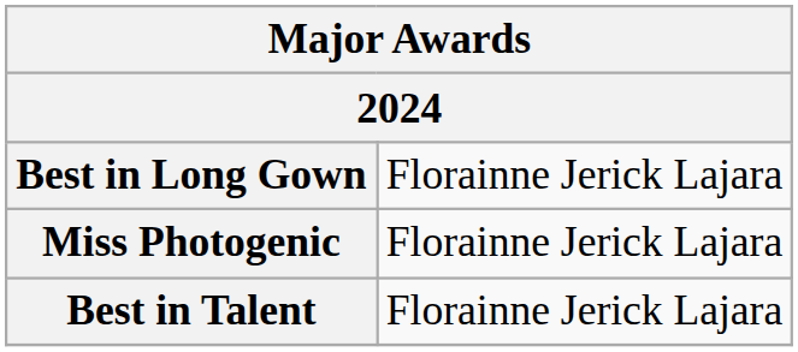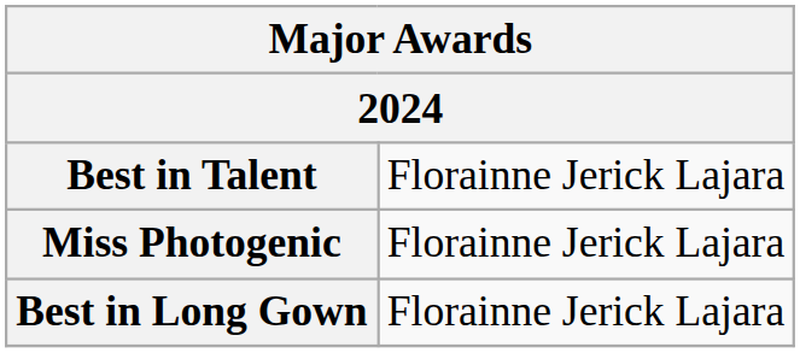rows swapped: Best in Talent <-> Best in Long Gown
